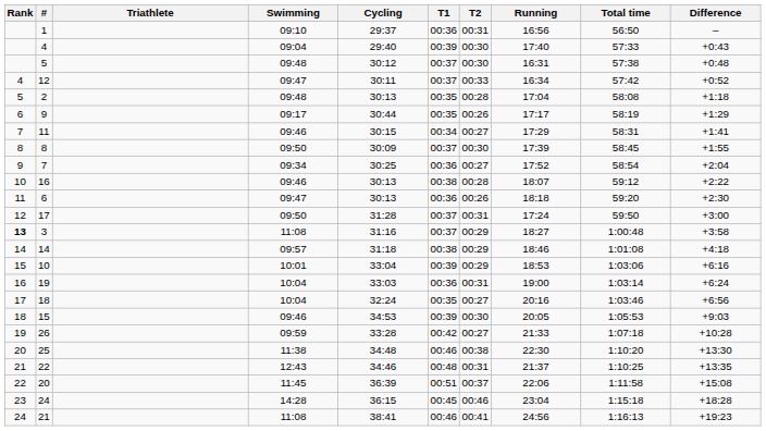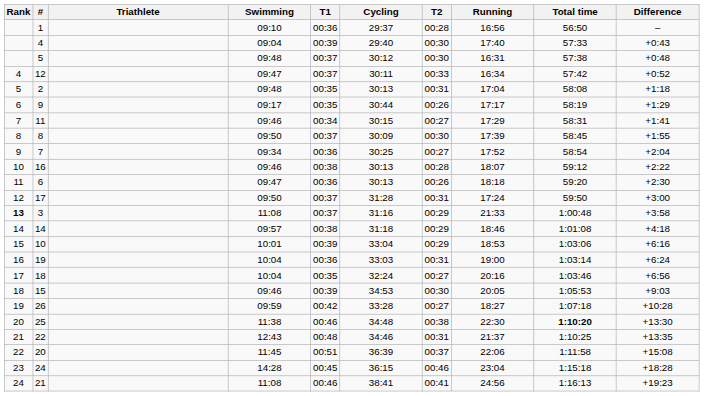columns swapped: T1 <-> Cycling
1 | T2: 00:31 -> 00:28
2 | T2: 00:28 -> 00:31
3 | Running: 18:27 -> 21:33
26 | Running: 21:33 -> 18:27
25 | Total time: normal -> bold
